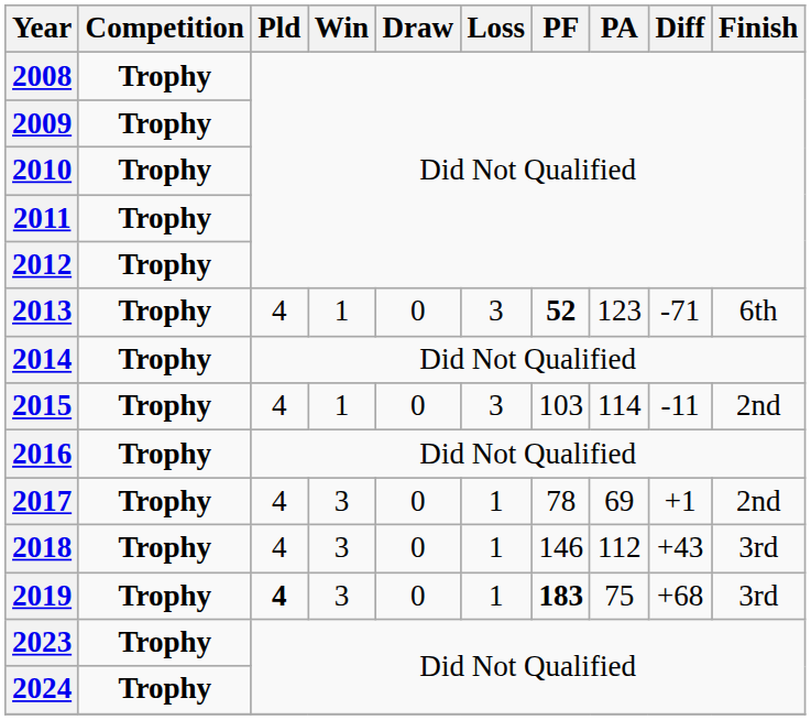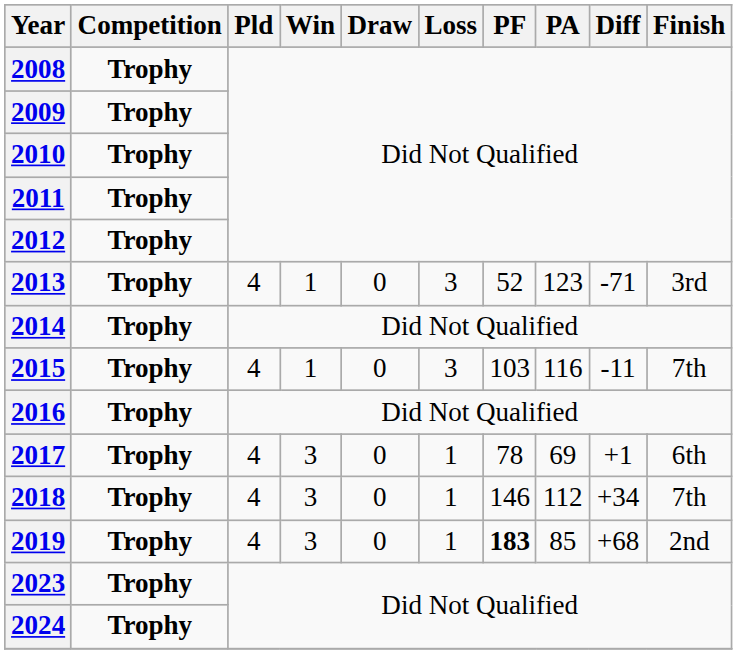2013 | PF: bold -> normal
2013 | Finish: 6th -> 3rd
2015 | PA: 114 -> 116
2015 | Finish: 2nd -> 7th
2017 | Finish: 2nd -> 6th
2018 | Diff: +43 -> +34
2018 | Finish: 3rd -> 7th
2019 | Pld: bold -> normal
2019 | PA: 75 -> 85
2019 | Finish: 3rd -> 2nd
